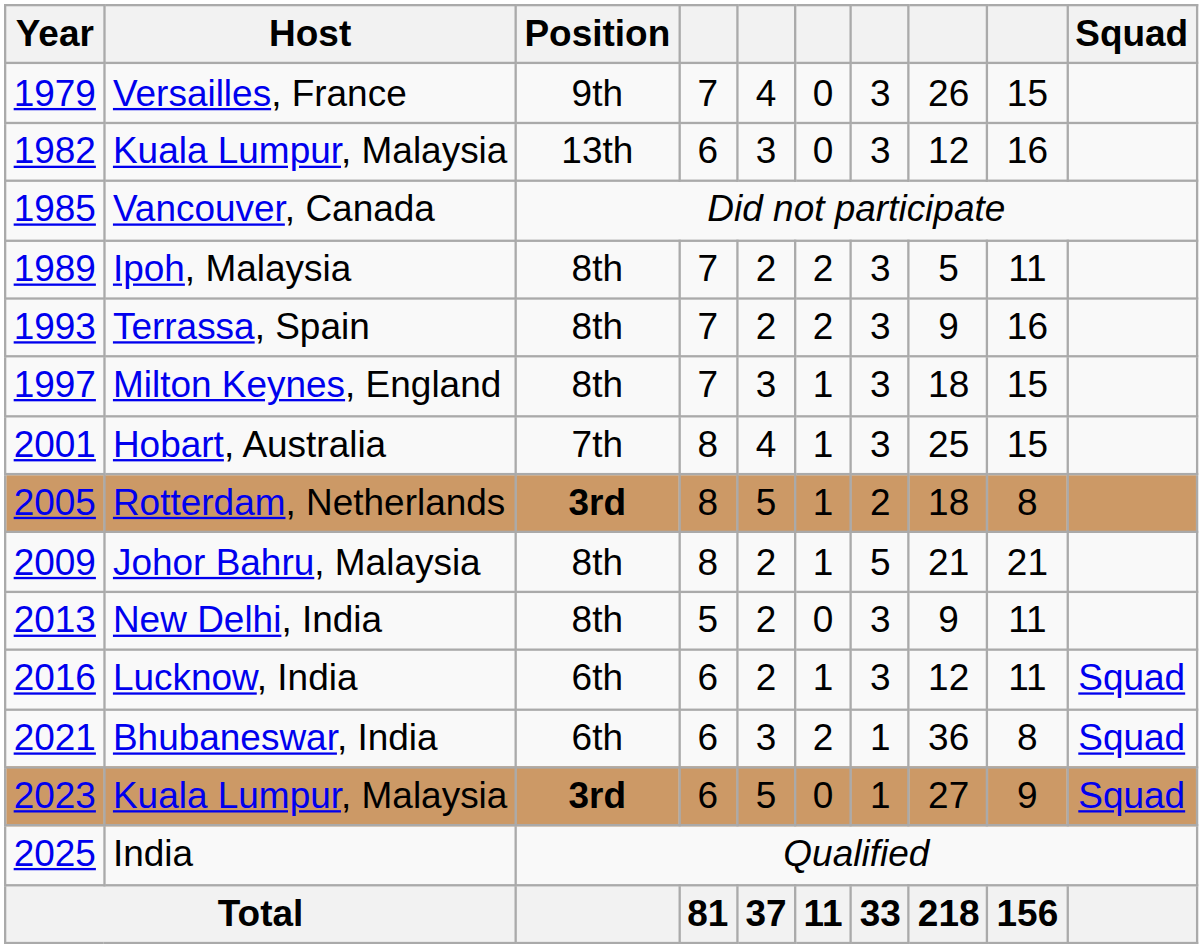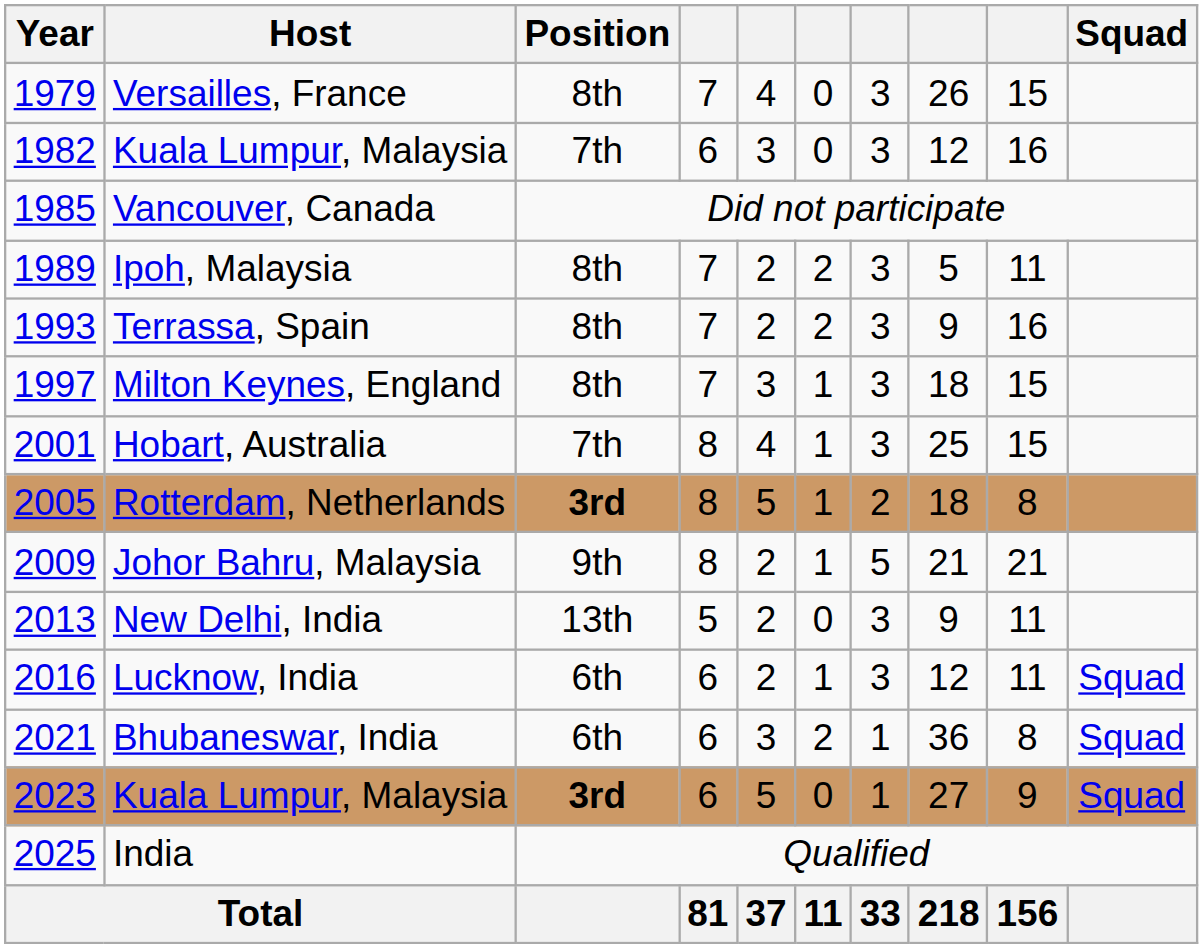Versailles, France | Position: 9th -> 8th
1982 / Kuala Lumpur, Malaysia | Position: 13th -> 7th
Johor Bahru, Malaysia | Position: 8th -> 9th
New Delhi, India | Position: 8th -> 13th
